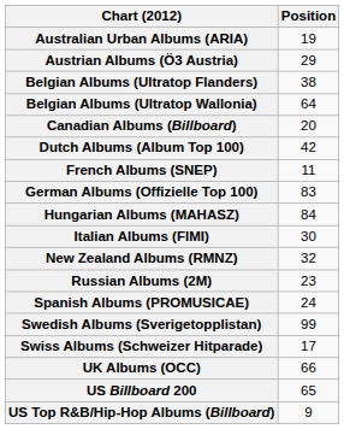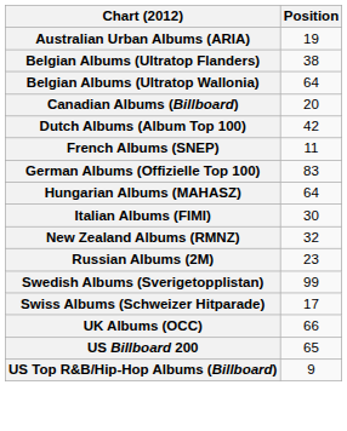- row: Austrian Albums (Ö3 Austria) | 29
Hungarian Albums (MAHASZ) | Position: 84 -> 64
- row: Spanish Albums (PROMUSICAE) | 24
